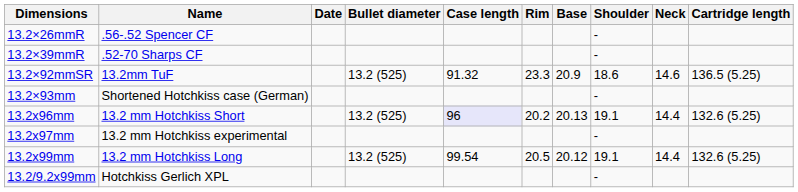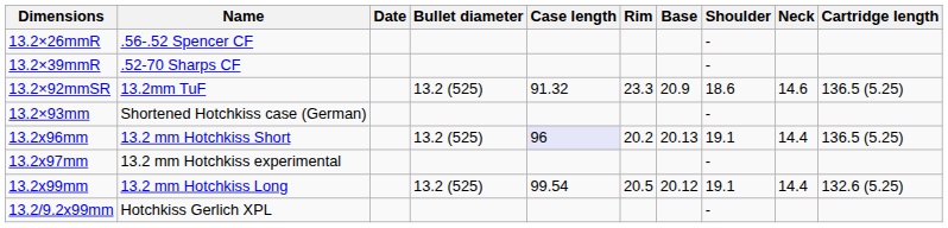13.2x96mm | Cartridge length: 132.6 (5.25) -> 136.5 (5.25)
